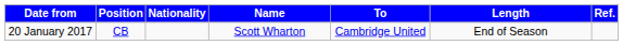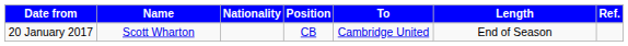columns swapped: Position <-> Name
